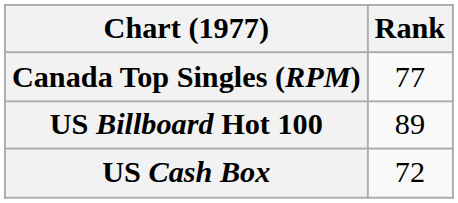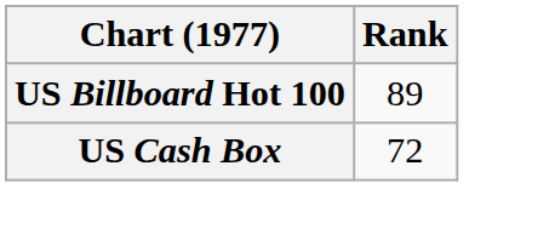- row: Canada Top Singles (RPM) | 77
